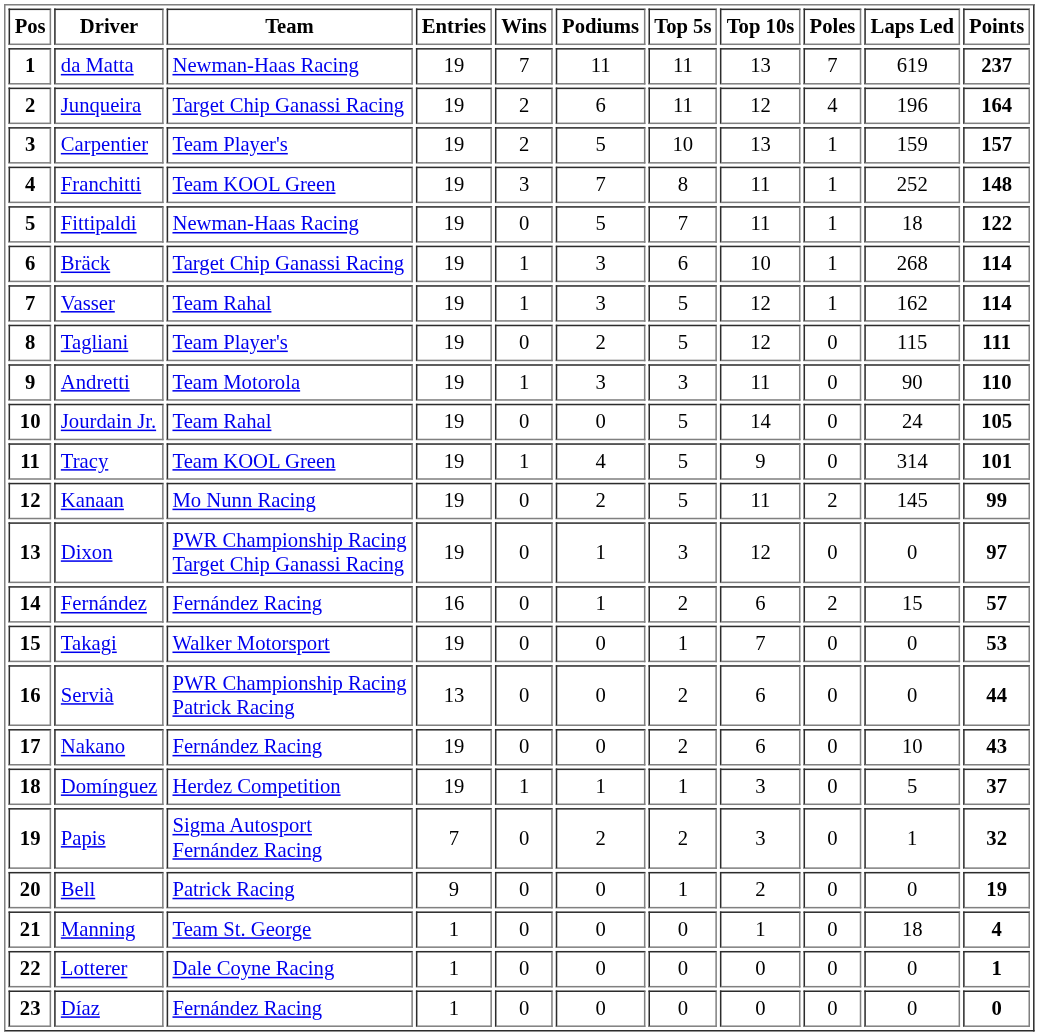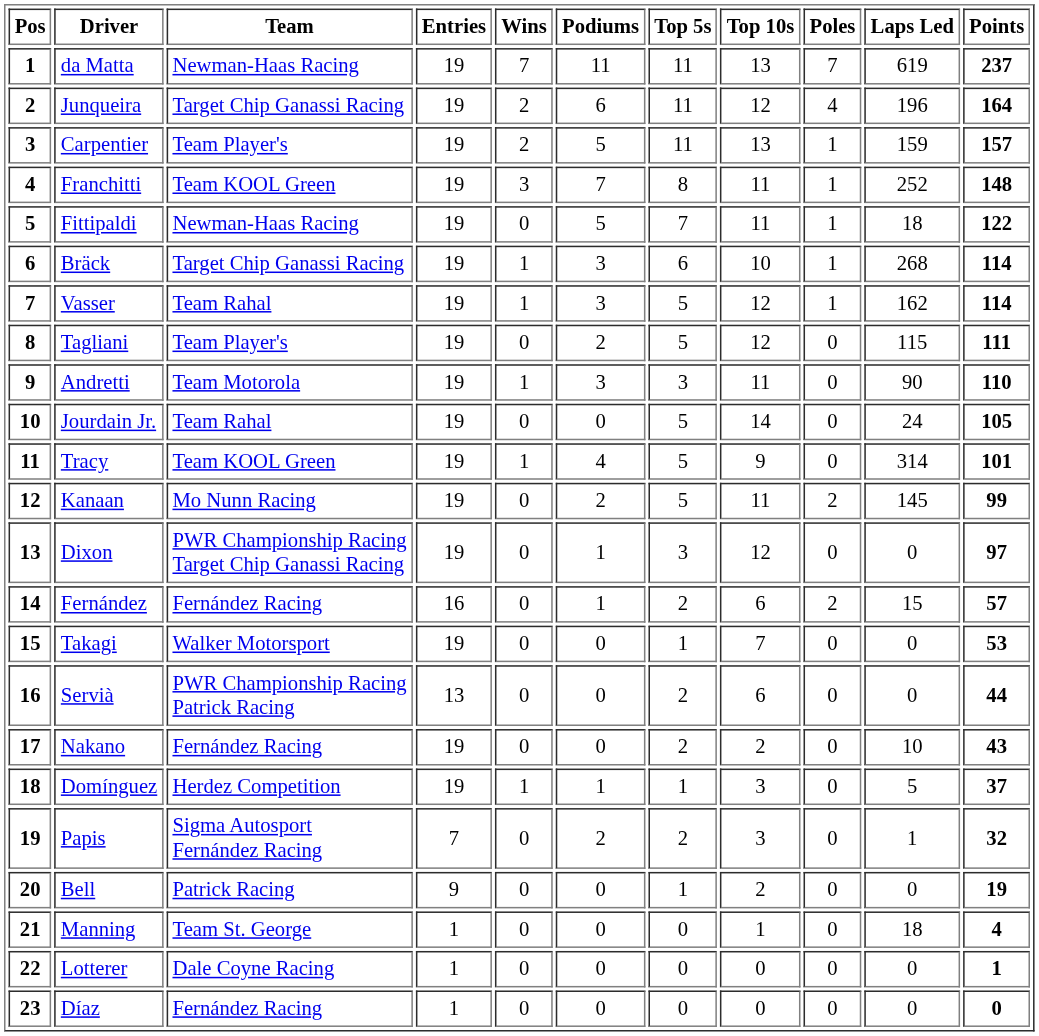Carpentier | Top 5s: 10 -> 11
Nakano | Top 10s: 6 -> 2
